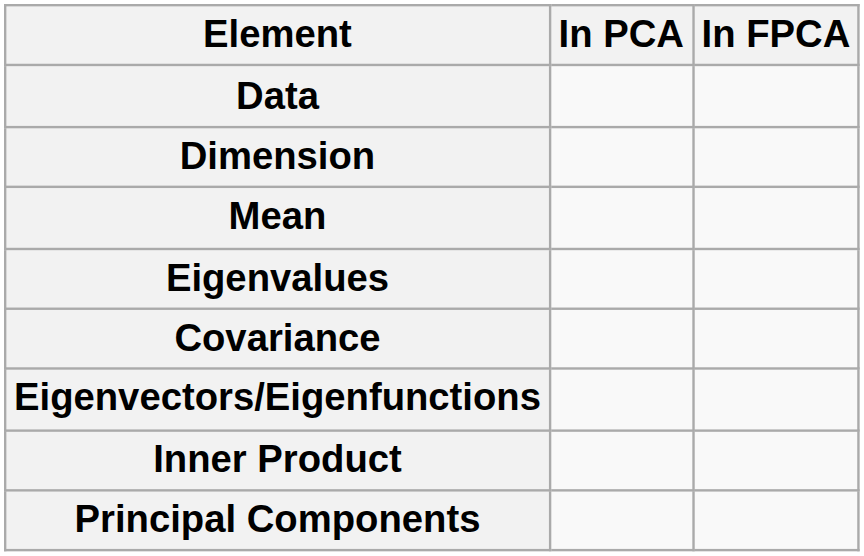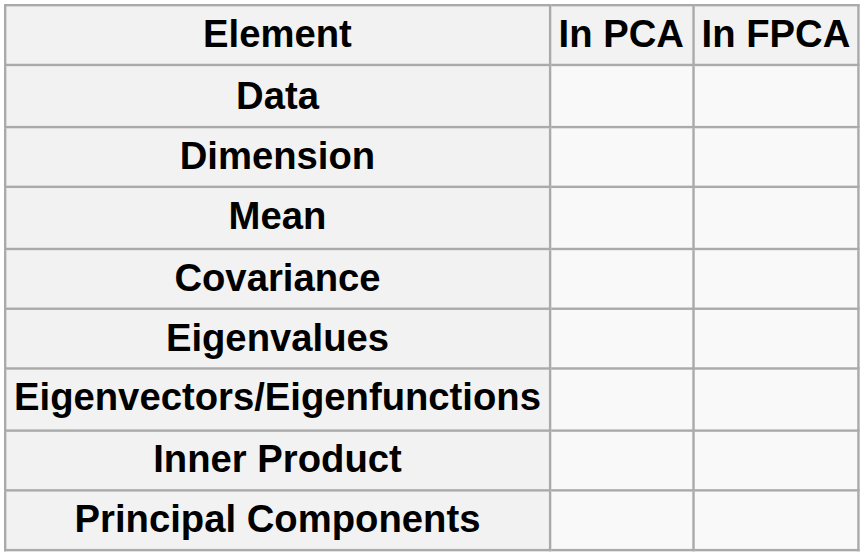rows swapped: Covariance <-> Eigenvalues
